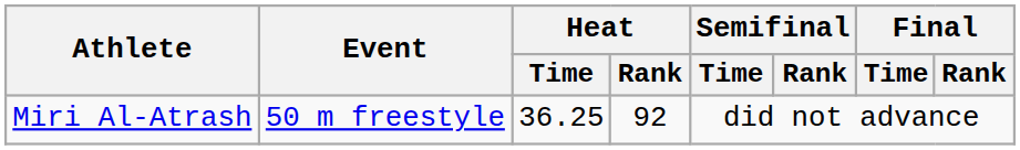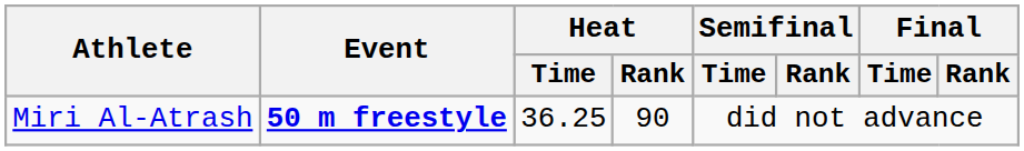Miri Al-Atrash | Event: normal -> bold
Miri Al-Atrash | Heat / Rank: 92 -> 90
